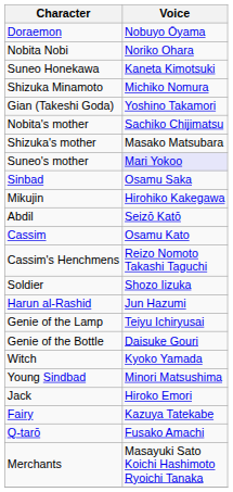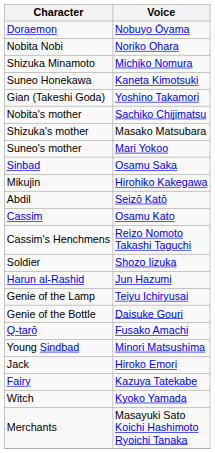rows swapped: Shizuka Minamoto <-> Suneo Honekawa
Suneo's mother | Voice: lavender background -> no background
rows swapped: Q-tarō <-> Witch
